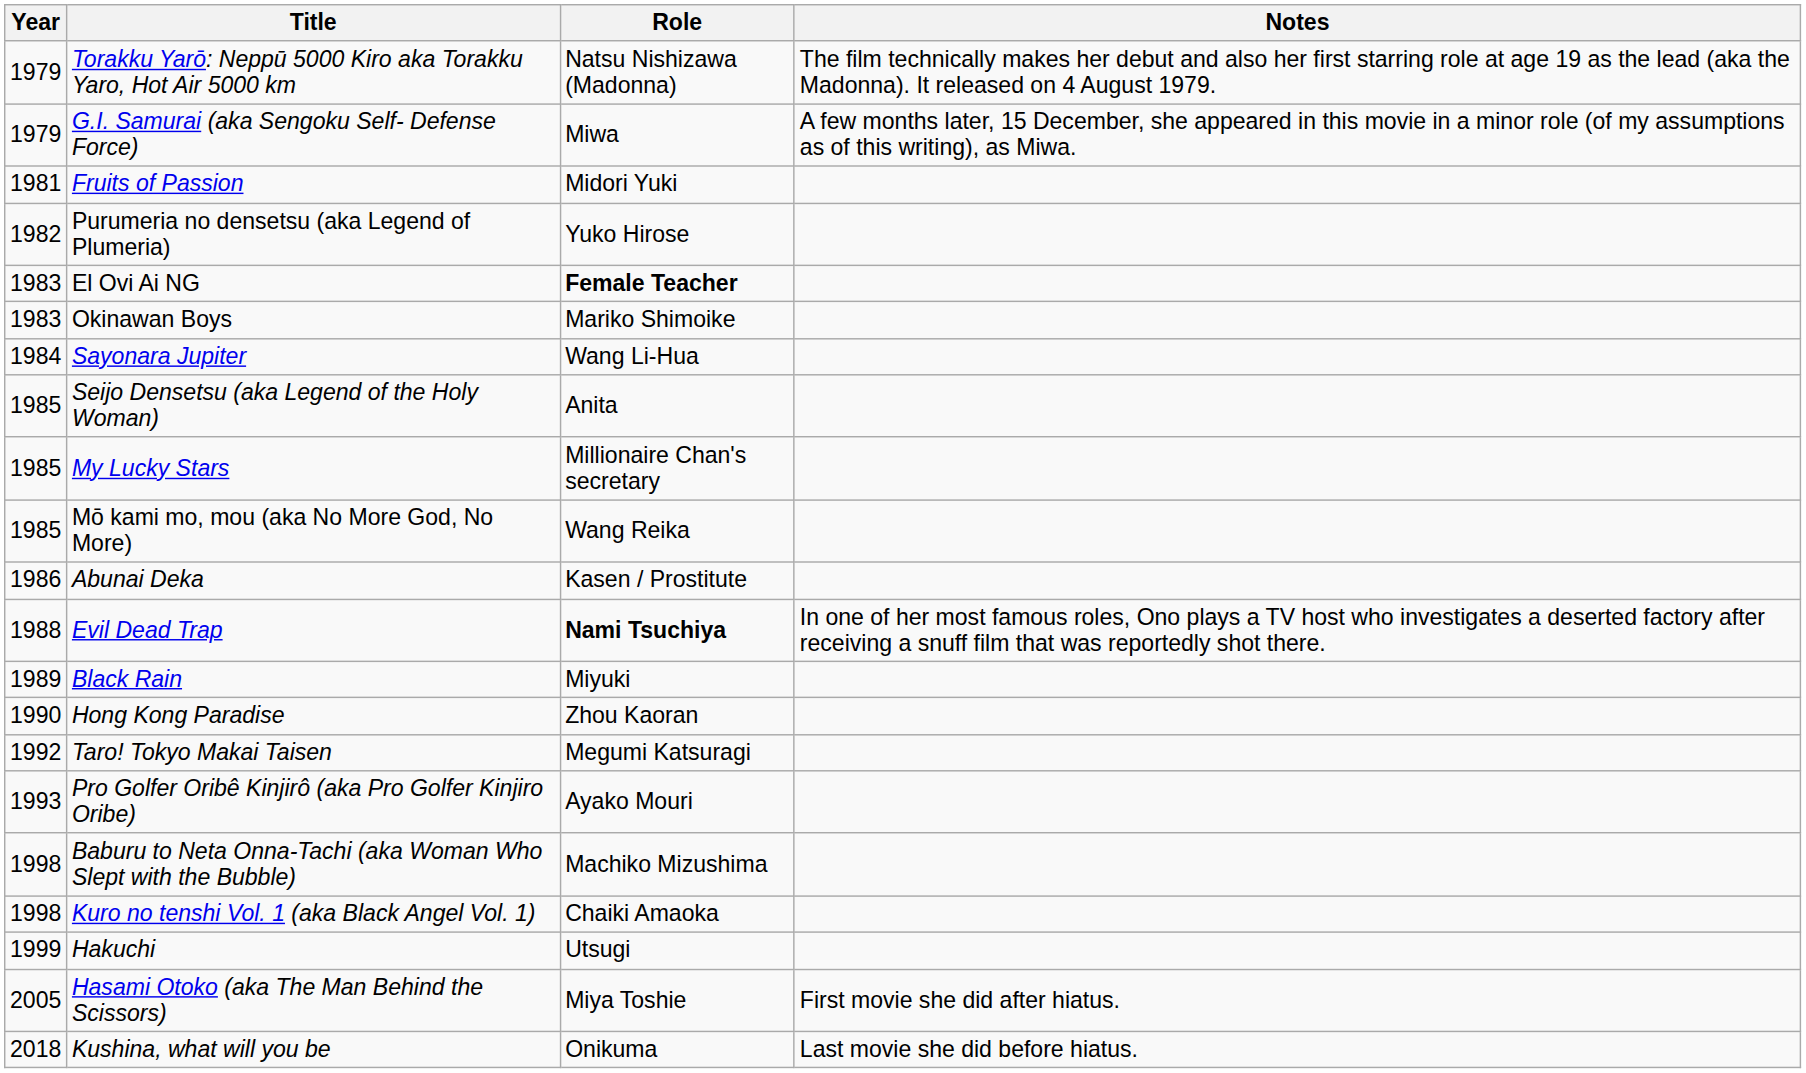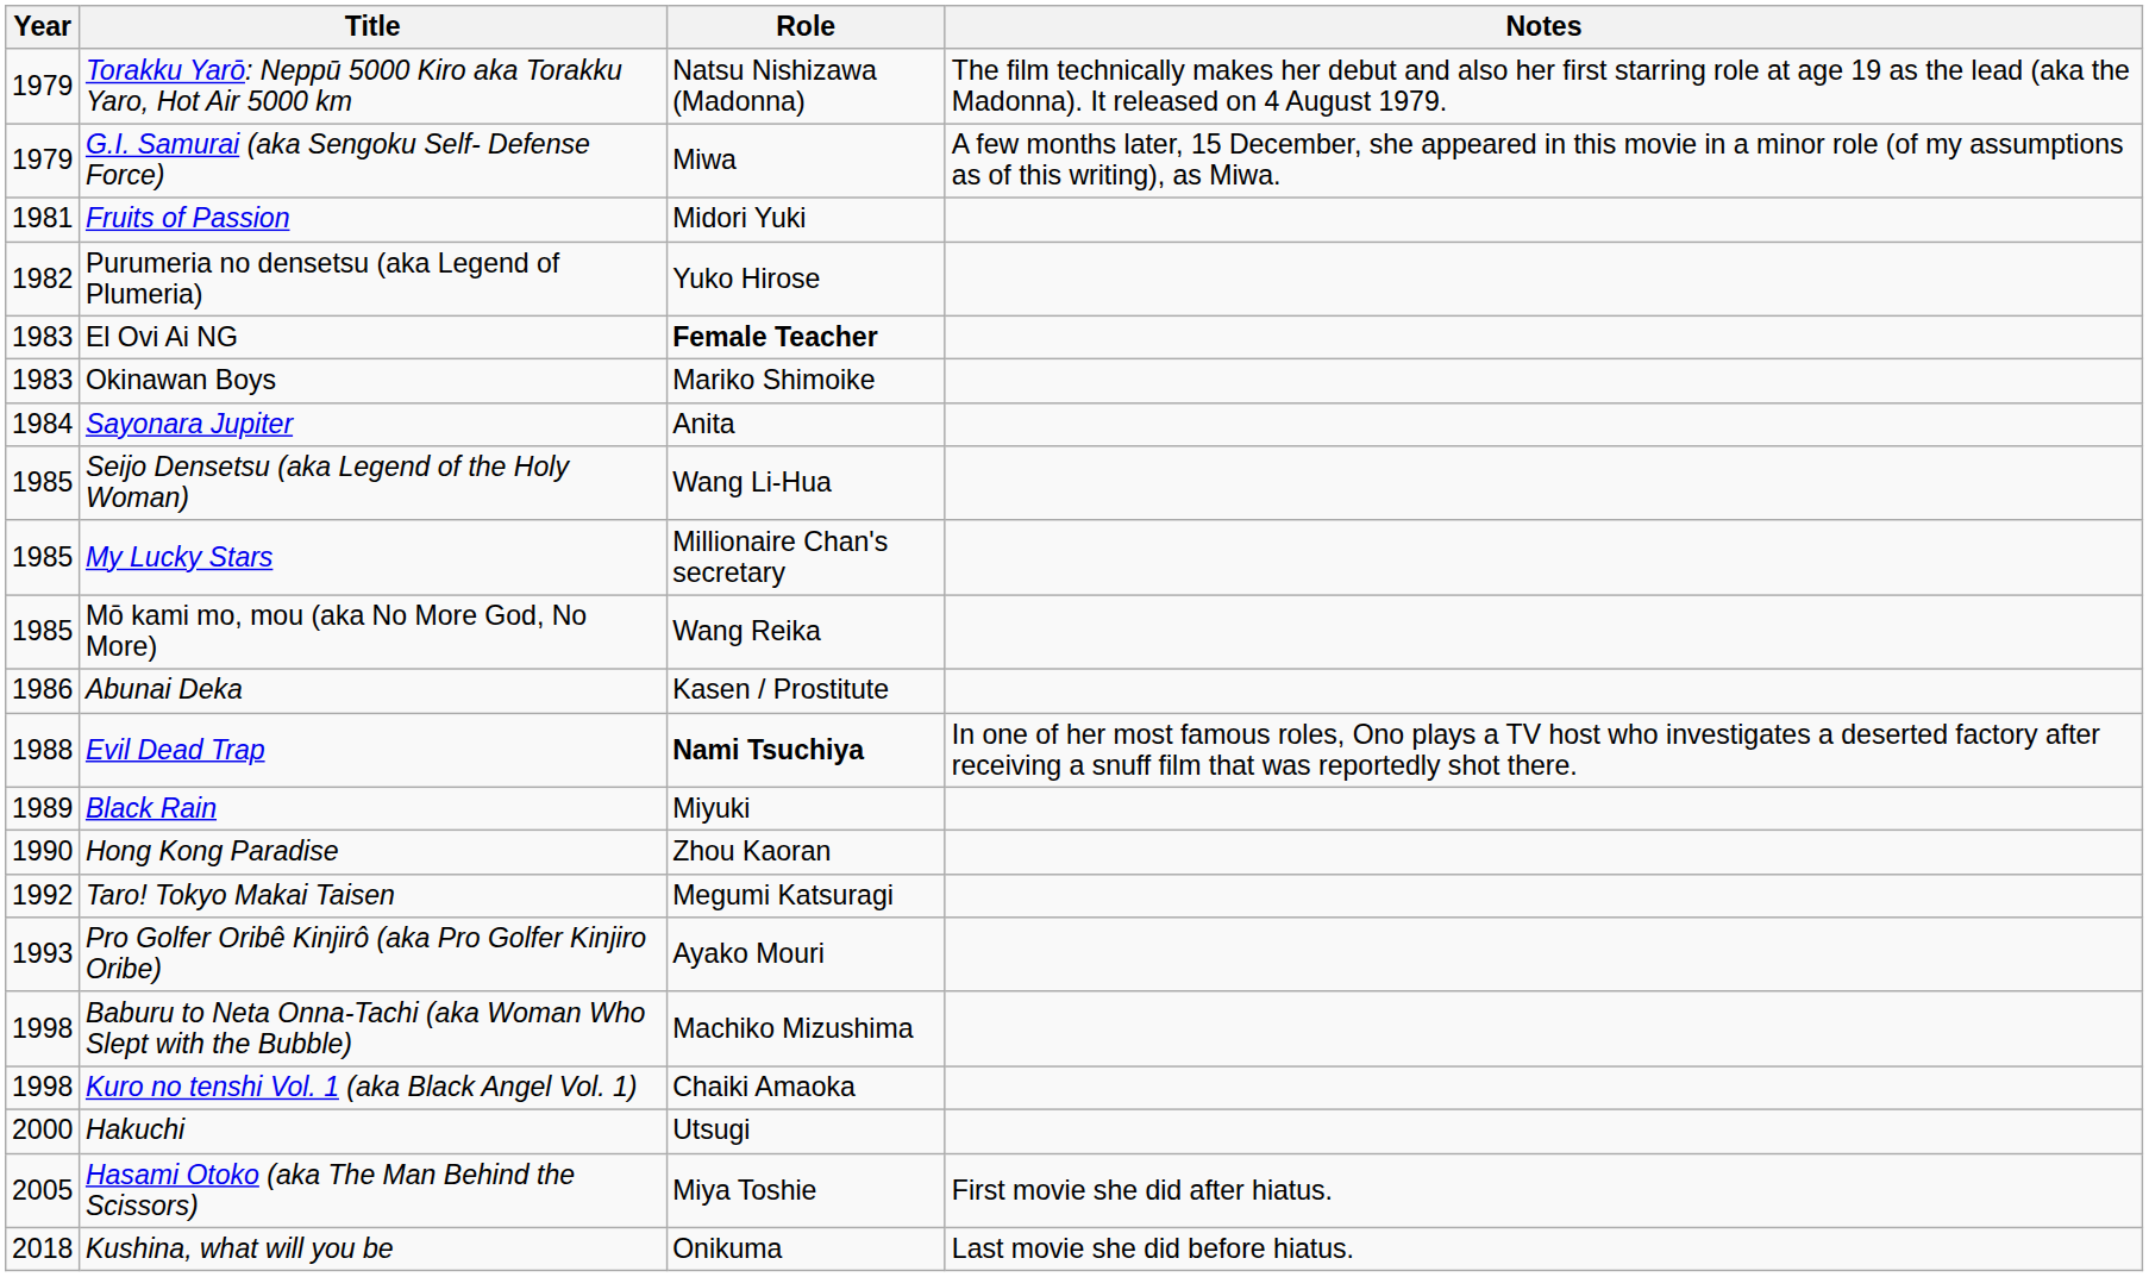Sayonara Jupiter | Role: Wang Li-Hua -> Anita
Seijo Densetsu (aka Legend of the Holy Woman) | Role: Anita -> Wang Li-Hua
Hakuchi | Year: 1999 -> 2000
